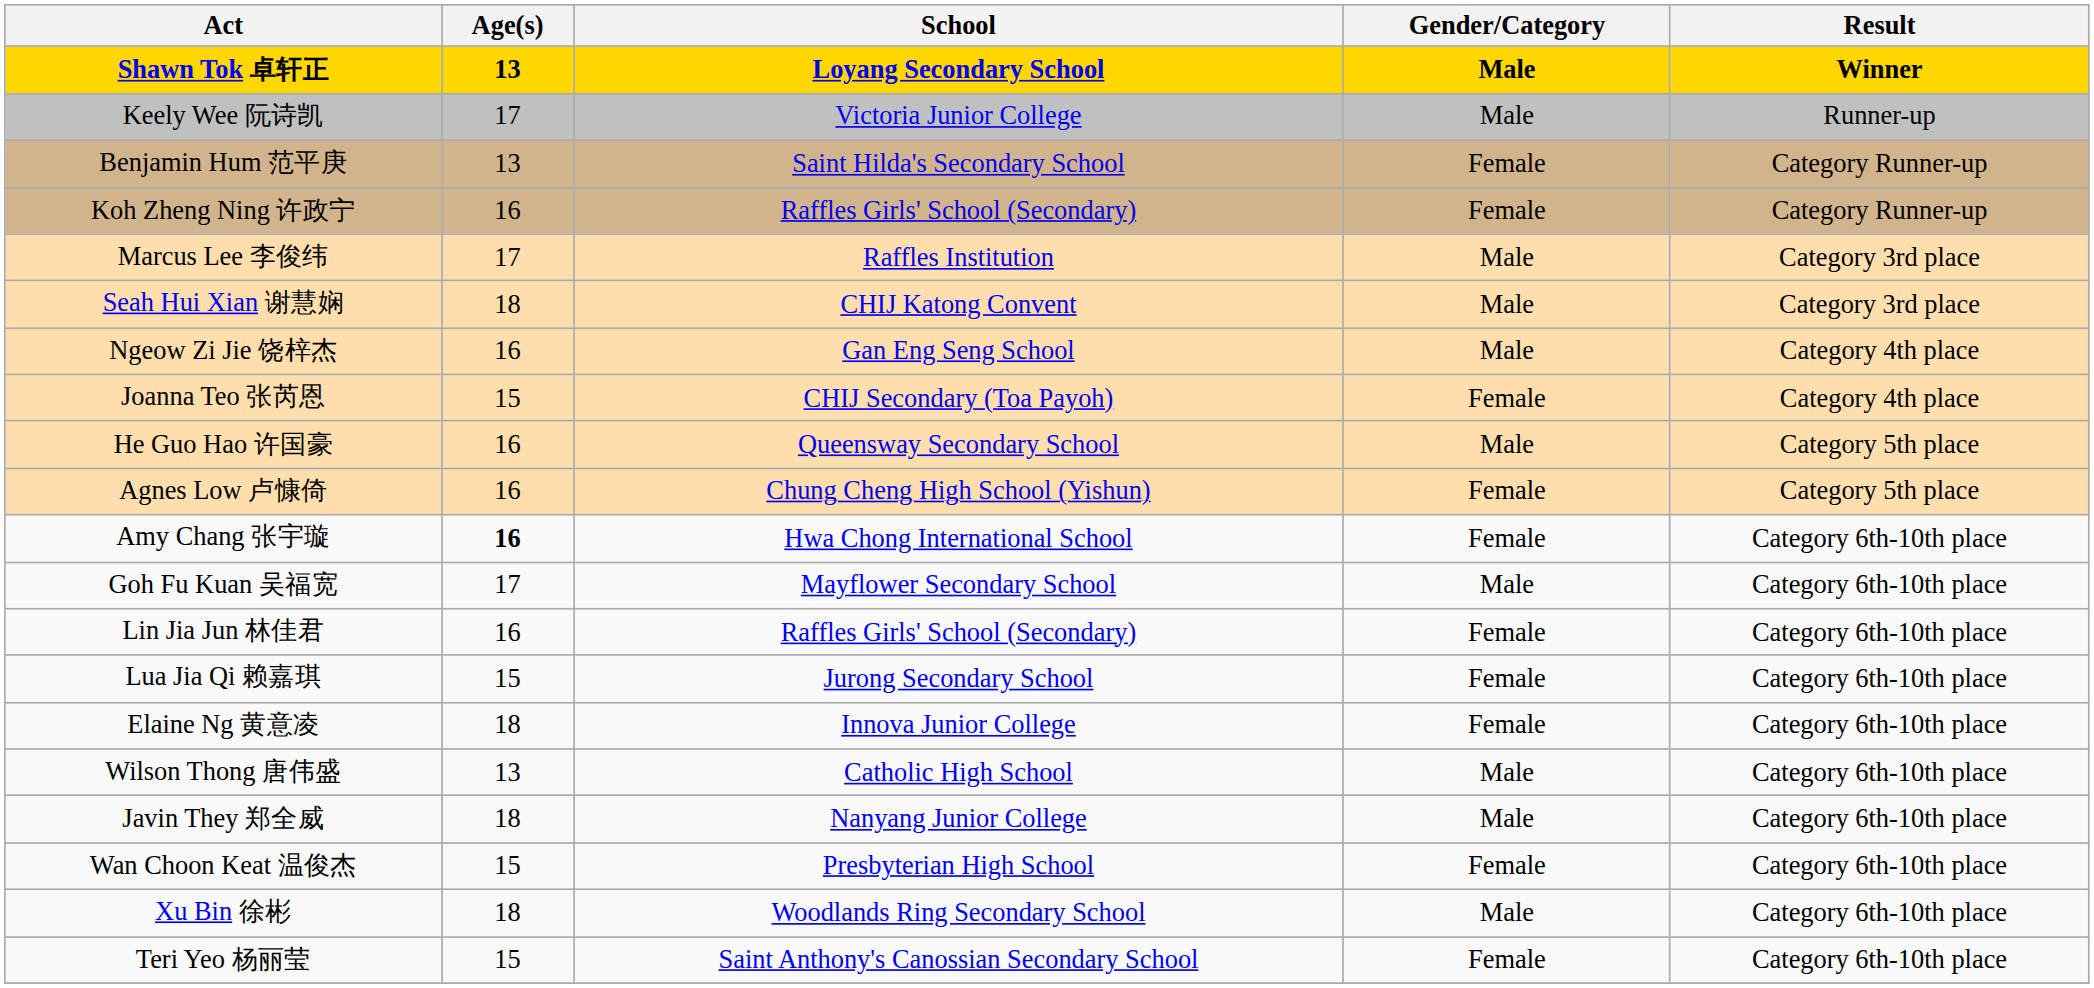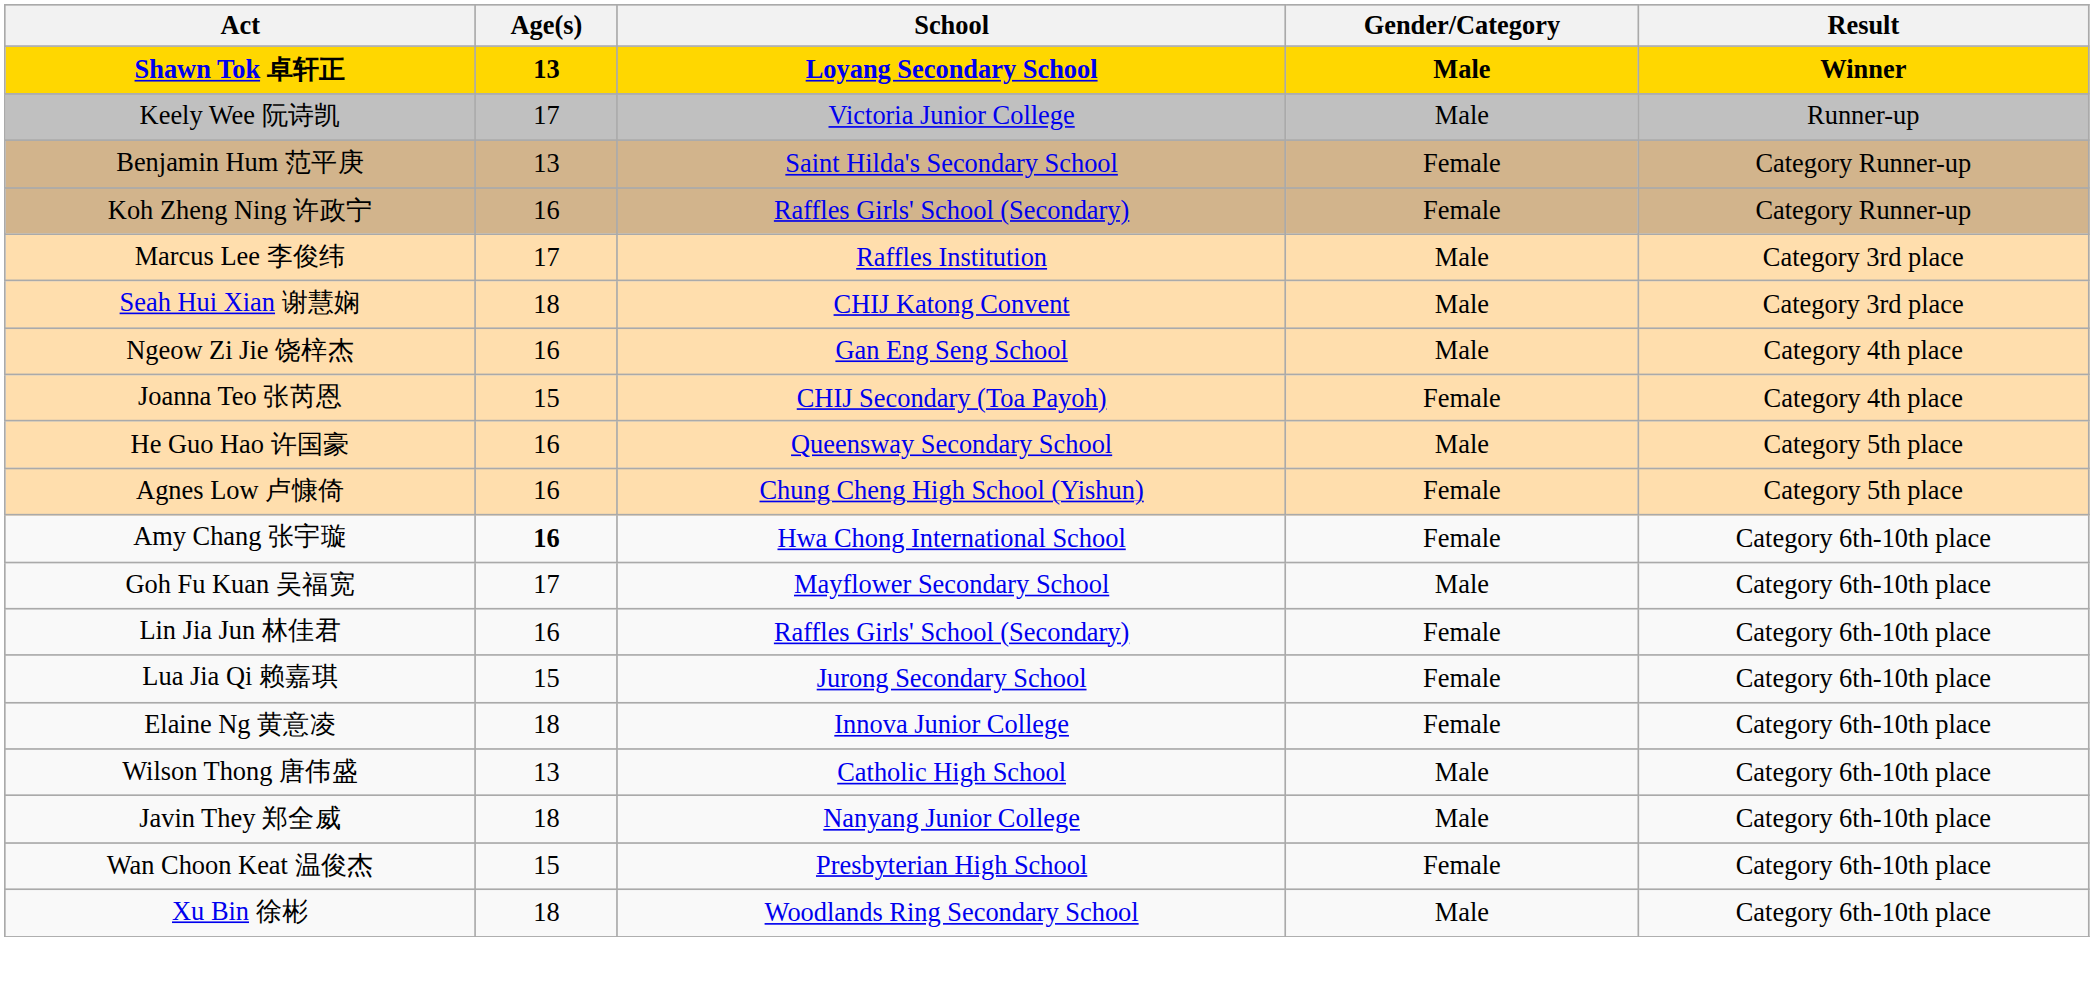- row: Teri Yeo 杨丽莹 | 15 | Saint Anthony's Canossian Secondary School | Female | Category 6th-10th place
